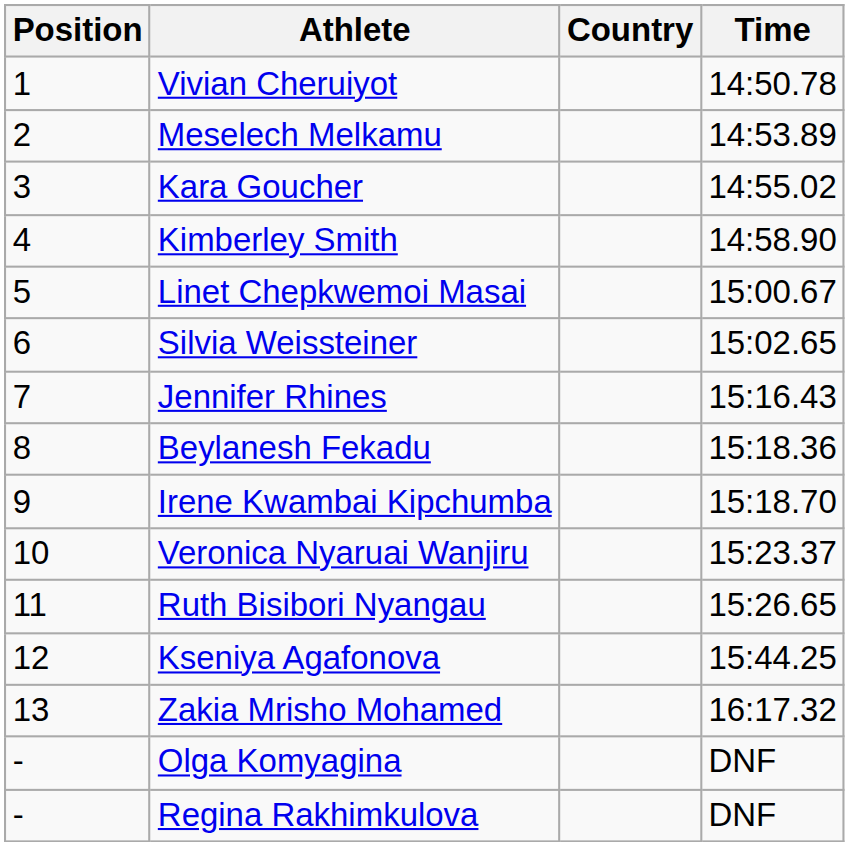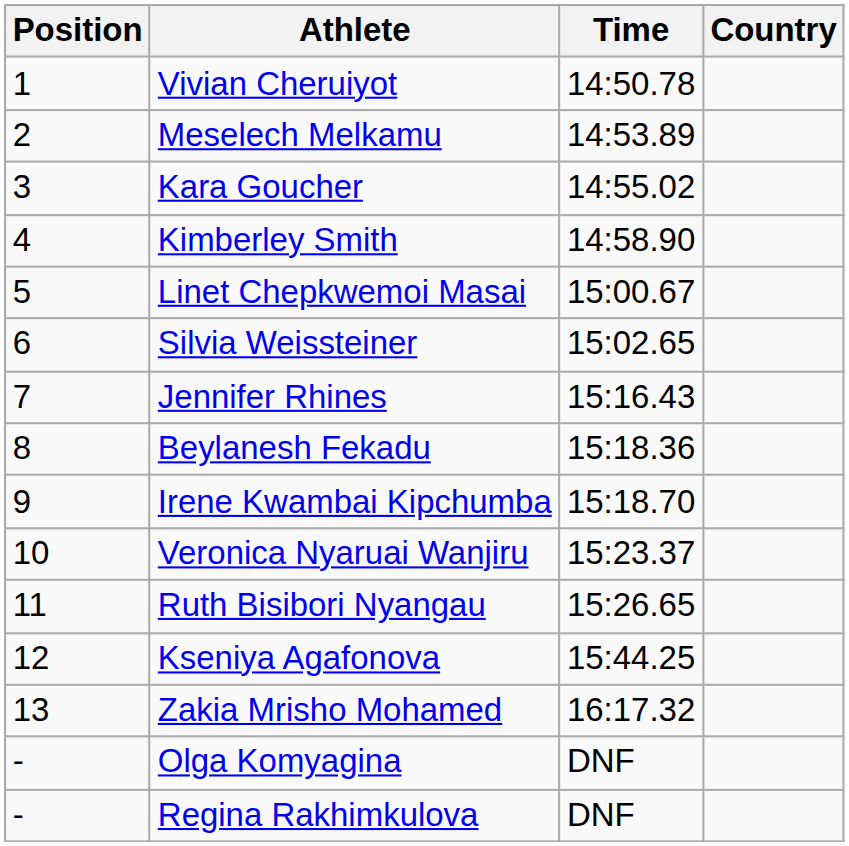columns swapped: Country <-> Time
